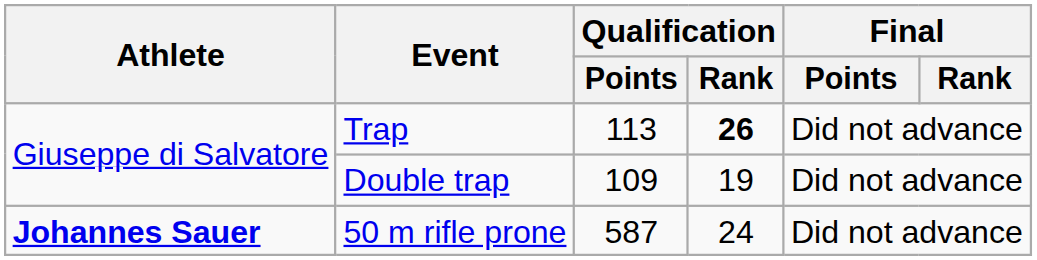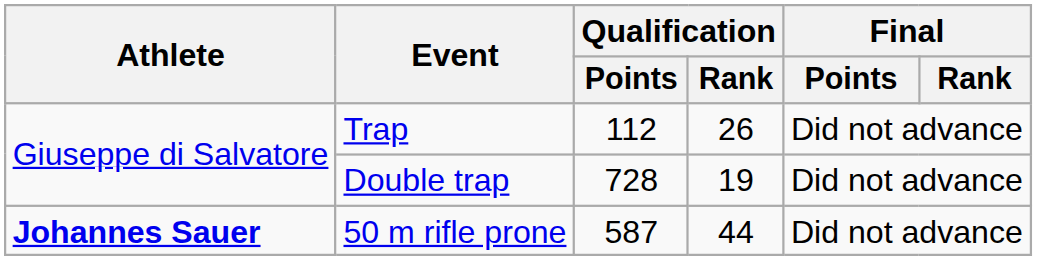Trap | Qualification / Points: 113 -> 112
Trap | Qualification / Rank: bold -> normal
Double trap | Qualification / Points: 109 -> 728
50 m rifle prone | Qualification / Rank: 24 -> 44
